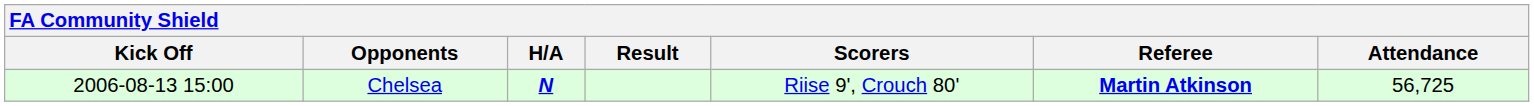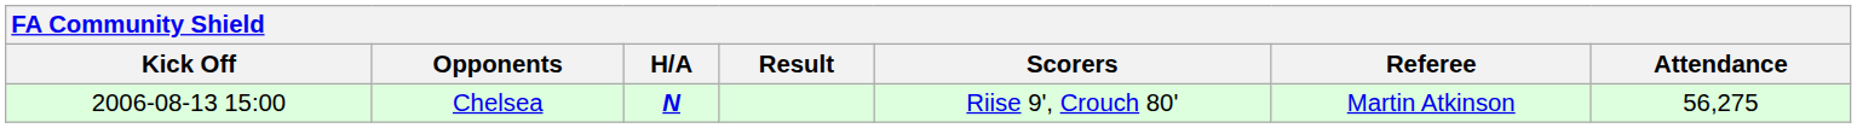Chelsea | Referee: bold -> normal
Chelsea | Attendance: 56,725 -> 56,275
